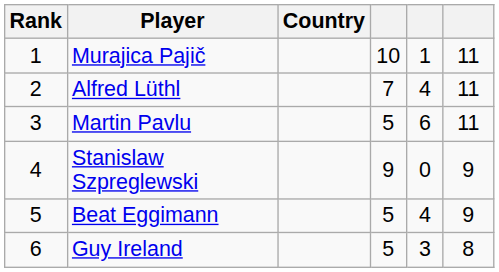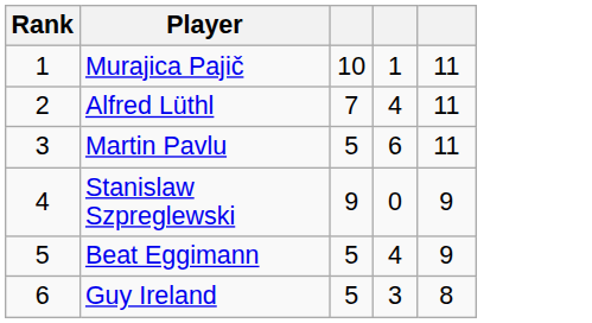- column: Country
